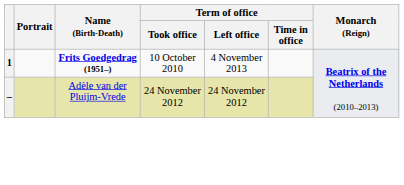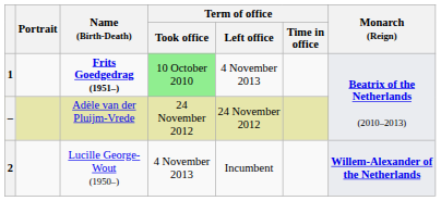1 | Term of office / Took office: no background -> lightgreen background
+ row: 2 | Lucille George-Wout (1950–) | 4 November 2013 | Incumbent | Willem-Alexander of the Netherlands
